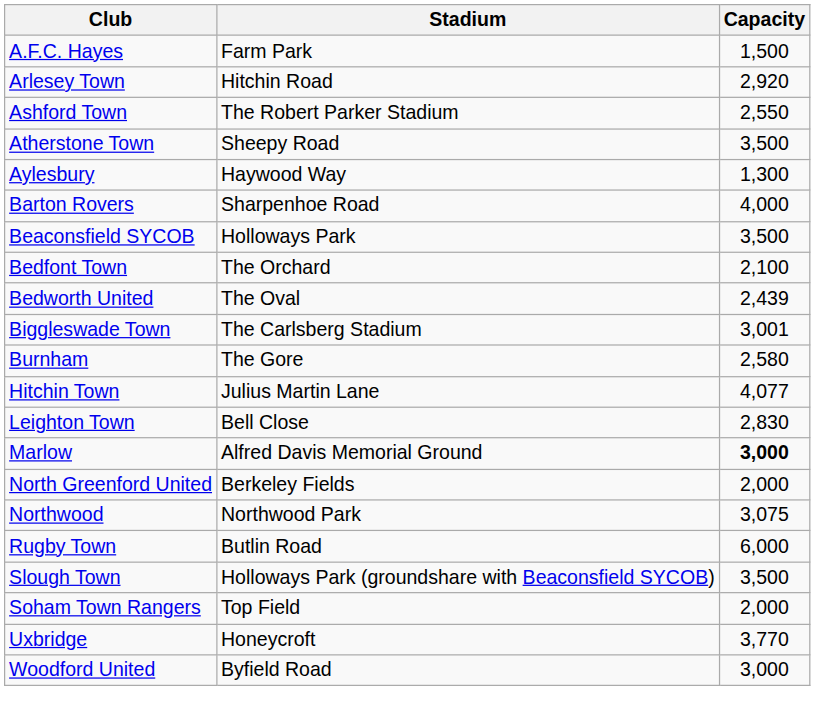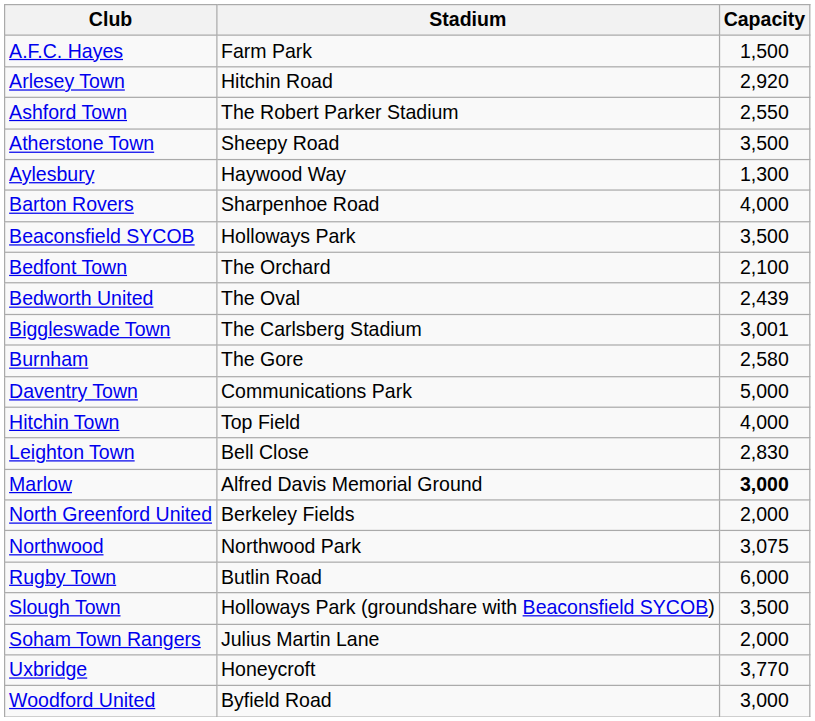+ row: Daventry Town | Communications Park | 5,000
Hitchin Town | Stadium: Julius Martin Lane -> Top Field
Hitchin Town | Capacity: 4,077 -> 4,000
Soham Town Rangers | Stadium: Top Field -> Julius Martin Lane
